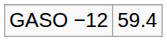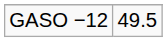GASO −12 | column 2: 59.4 -> 49.5
